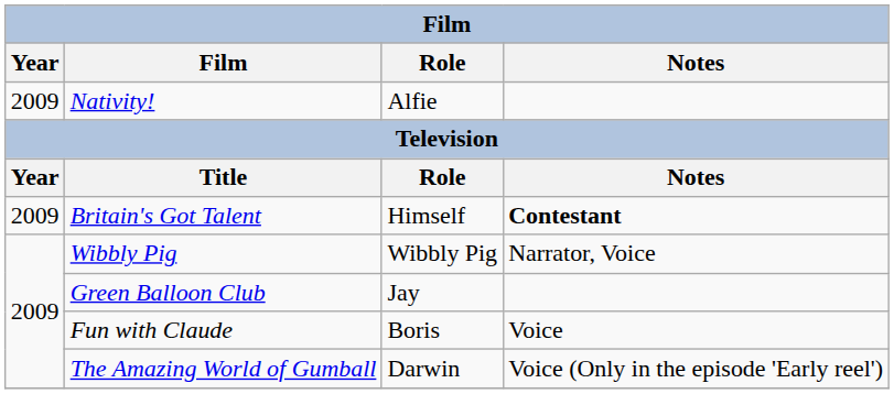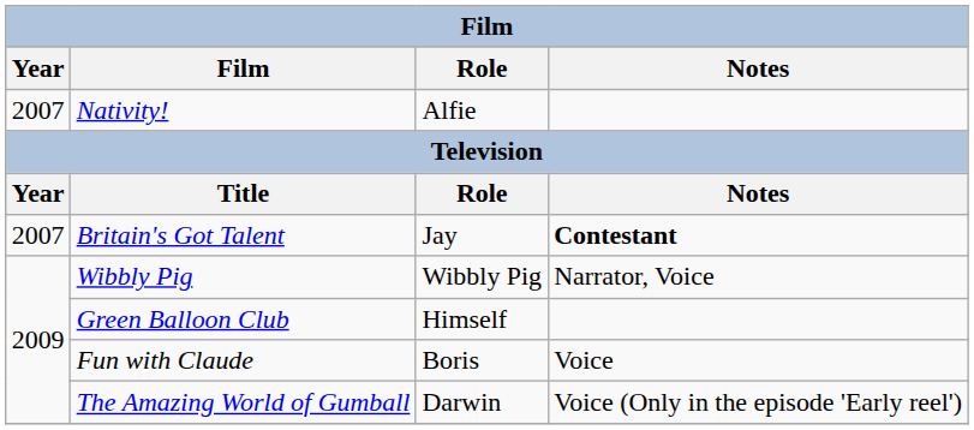Nativity! | Year: 2009 -> 2007
Britain's Got Talent | Year: 2009 -> 2007
Britain's Got Talent | Role: Himself -> Jay
Green Balloon Club | Role: Jay -> Himself
